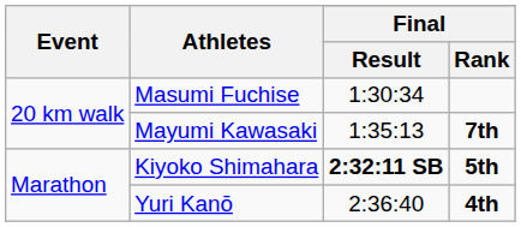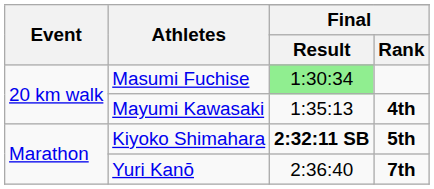Masumi Fuchise | Final / Result: no background -> lightgreen background
Mayumi Kawasaki | Final / Rank: 7th -> 4th
Yuri Kanō | Final / Rank: 4th -> 7th
